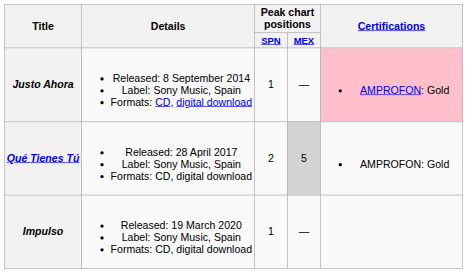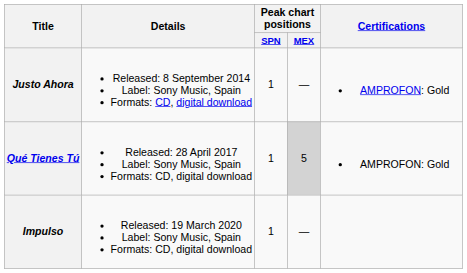Justo Ahora | Certifications: pink background -> no background
Qué Tienes Tú | Peak chart positions / SPN: 2 -> 1
